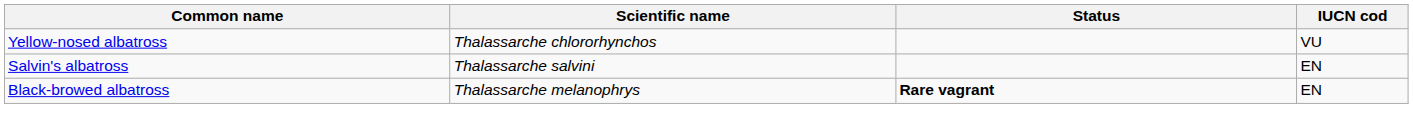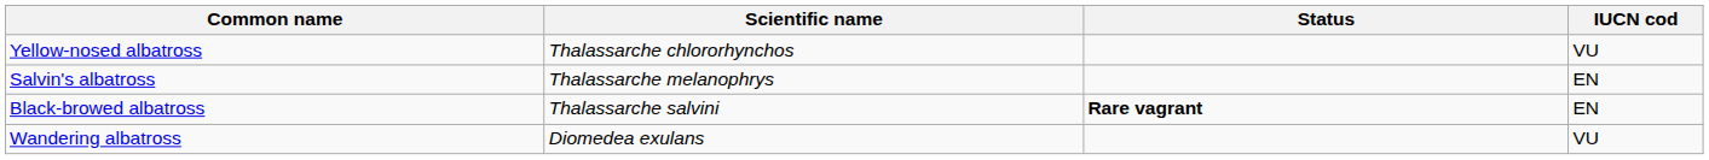Salvin's albatross | Scientific name: Thalassarche salvini -> Thalassarche melanophrys
Black-browed albatross | Scientific name: Thalassarche melanophrys -> Thalassarche salvini
+ row: Wandering albatross | Diomedea exulans | VU
